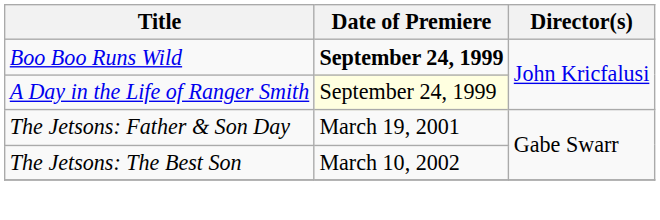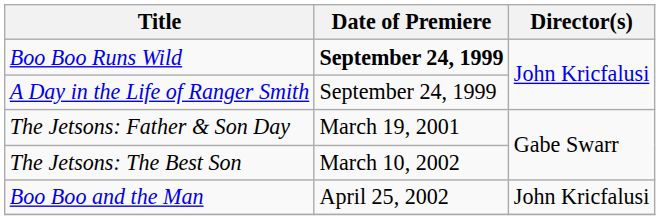A Day in the Life of Ranger Smith | Date of Premiere: lightyellow background -> no background
+ row: Boo Boo and the Man | April 25, 2002 | John Kricfalusi
